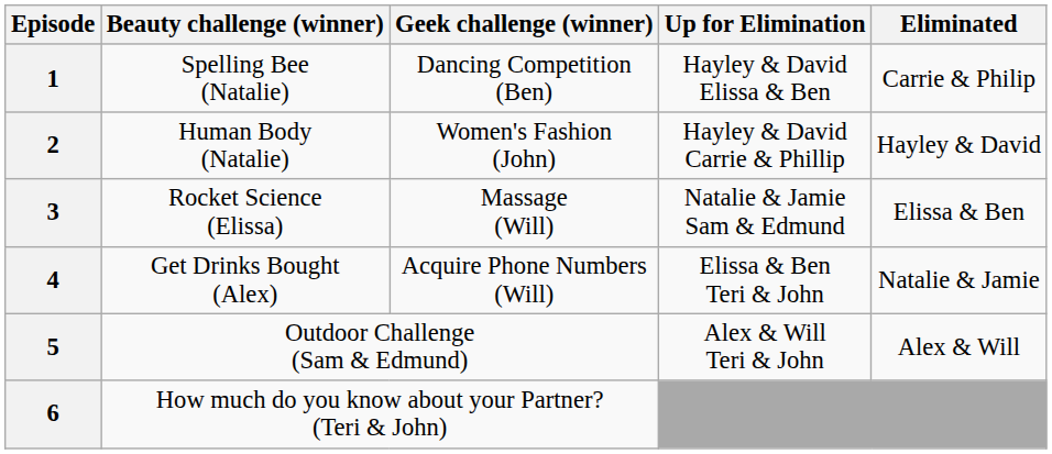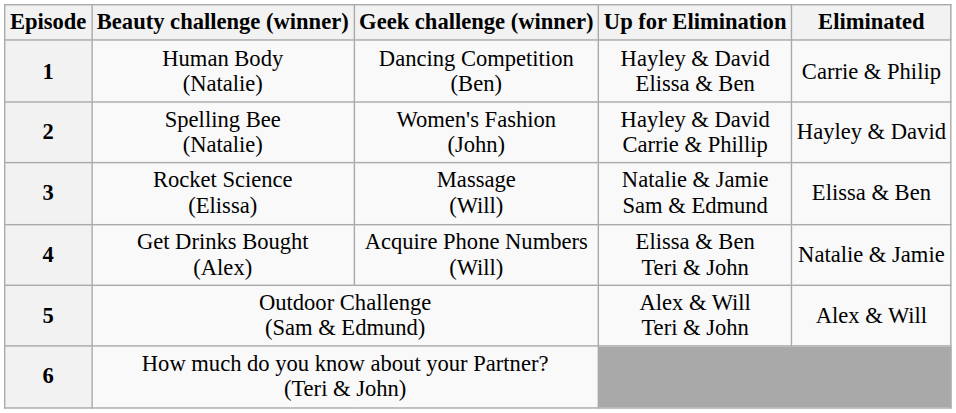1 | Beauty challenge (winner): Spelling Bee (Natalie) -> Human Body (Natalie)
2 | Beauty challenge (winner): Human Body (Natalie) -> Spelling Bee (Natalie)
